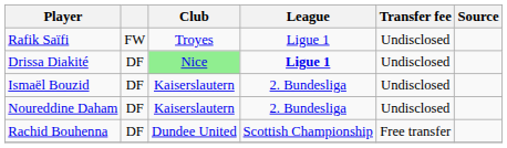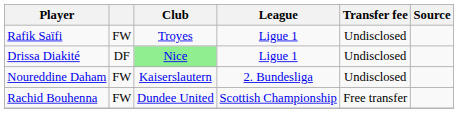Drissa Diakité | League: bold -> normal
- row: Ismaël Bouzid | DF | Kaiserslautern | 2. Bundesliga | Undisclosed
Noureddine Daham | column 2: DF -> FW
Rachid Bouhenna | column 2: DF -> FW
